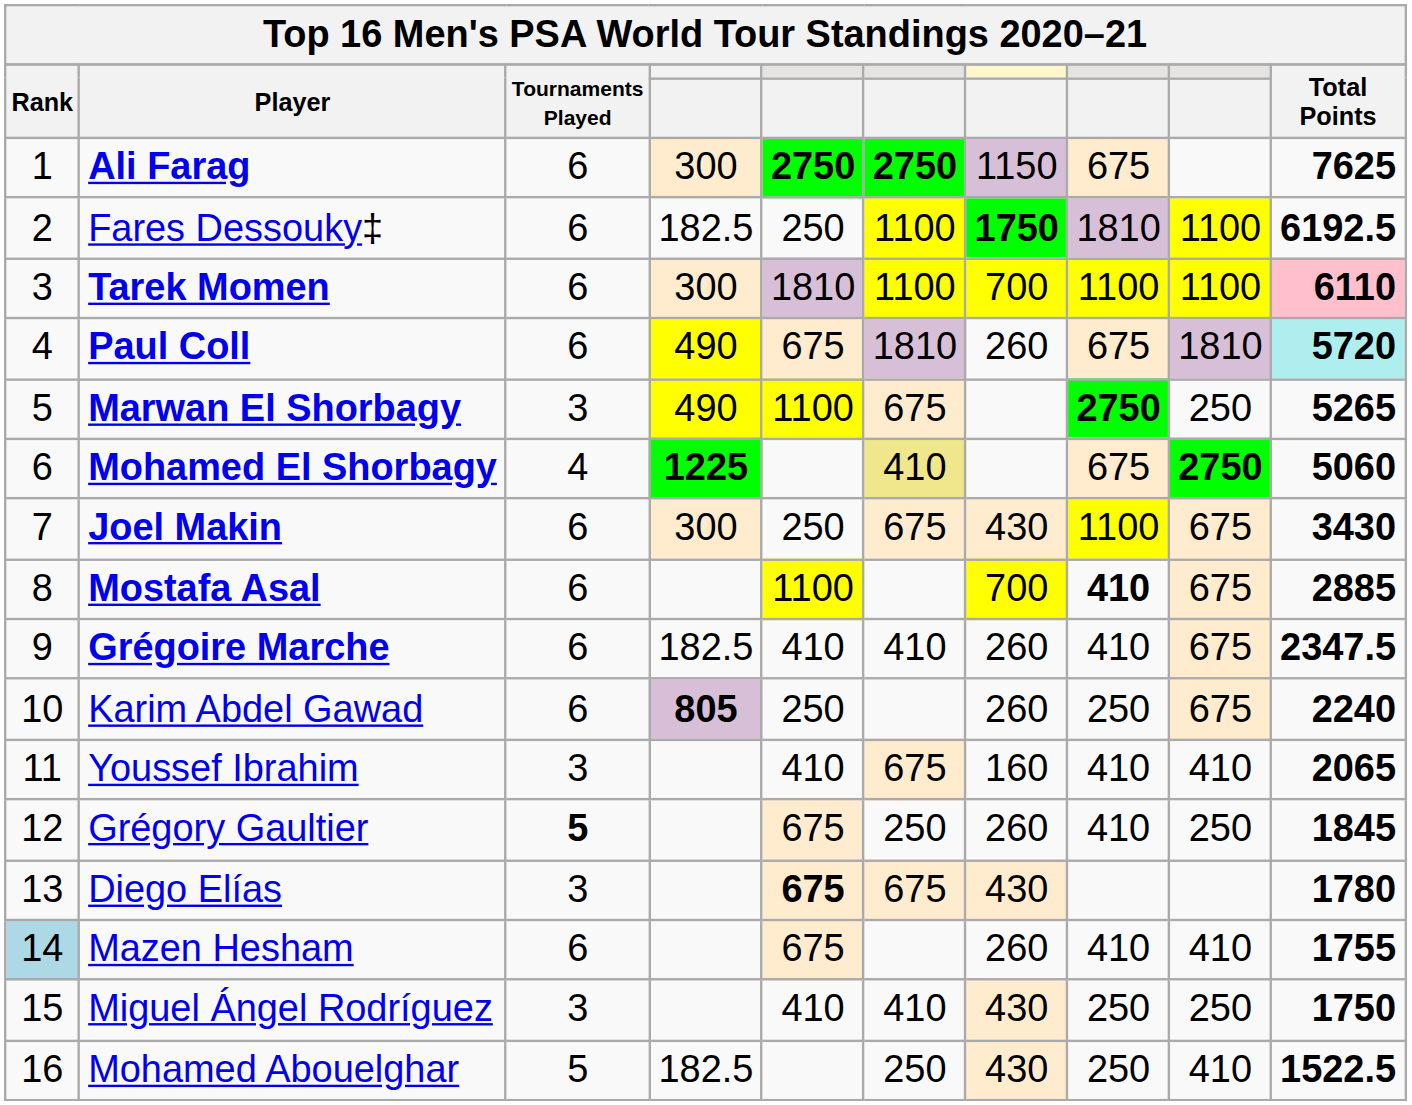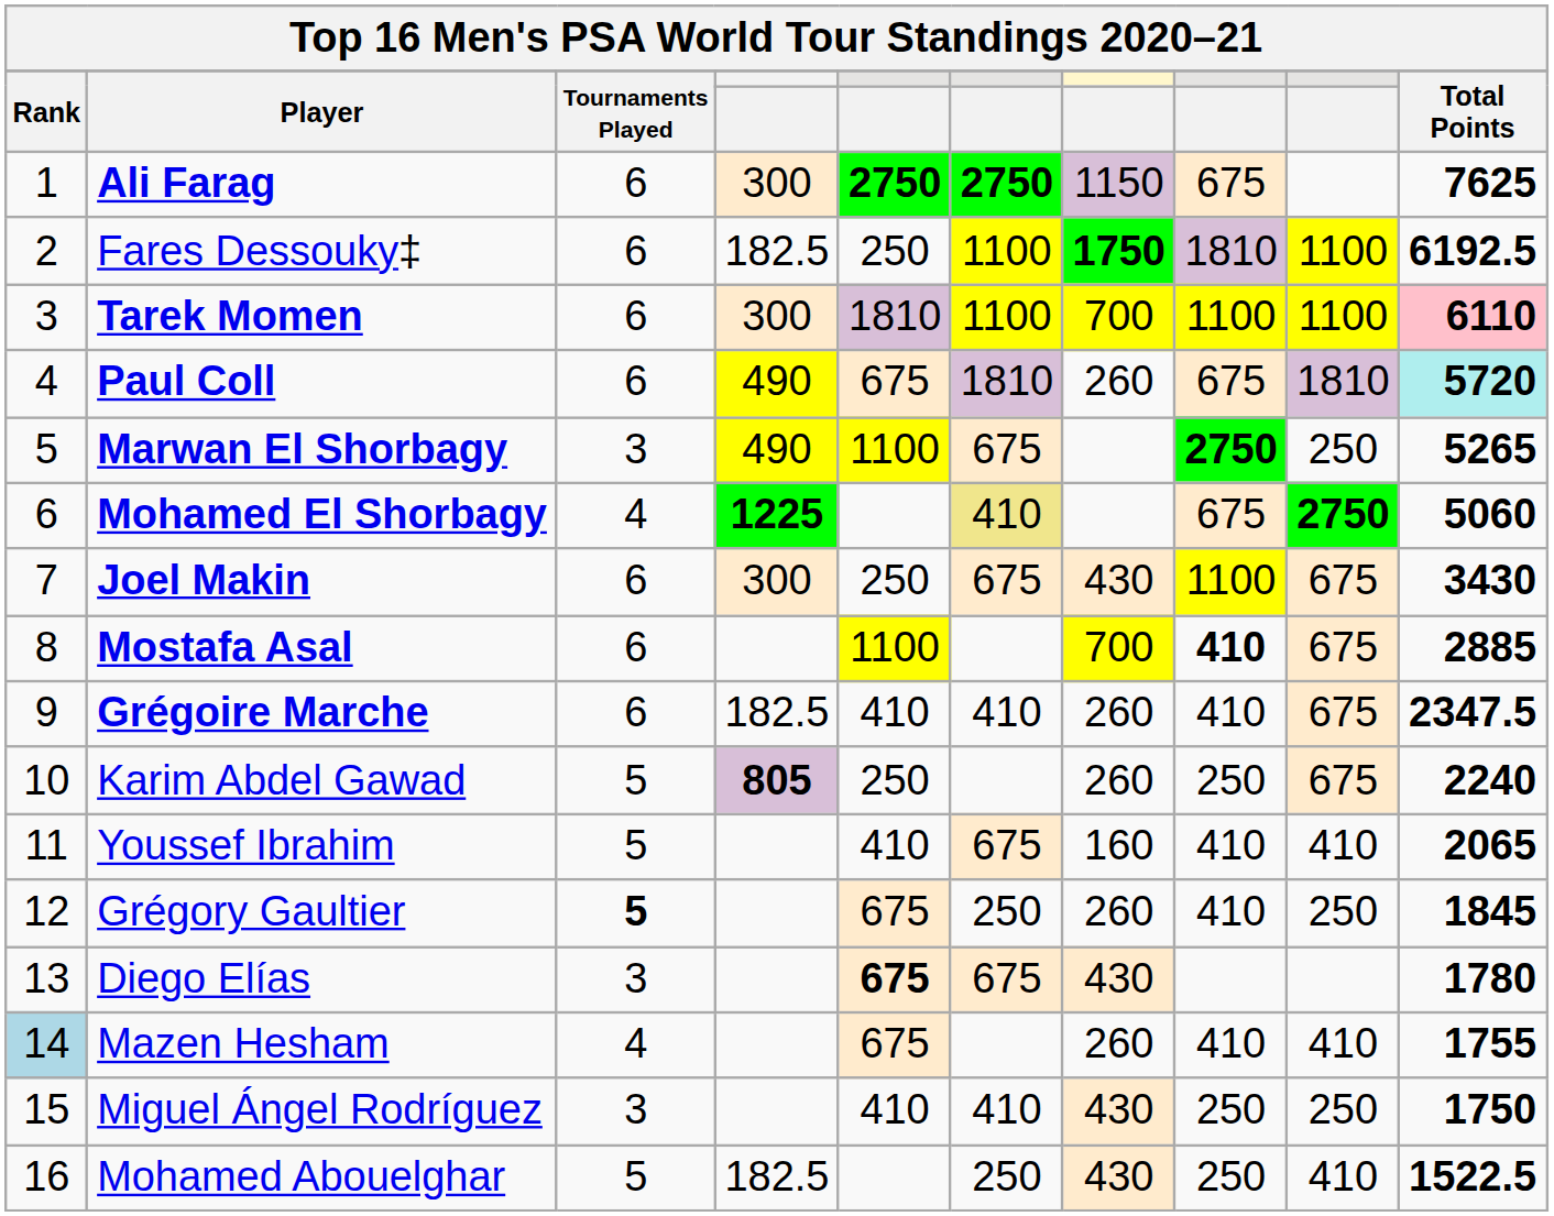Karim Abdel Gawad | Tournaments Played: 6 -> 5
Youssef Ibrahim | Tournaments Played: 3 -> 5
Mazen Hesham | Tournaments Played: 6 -> 4
